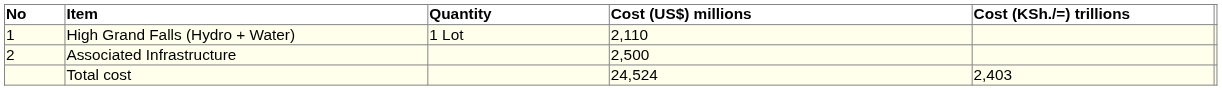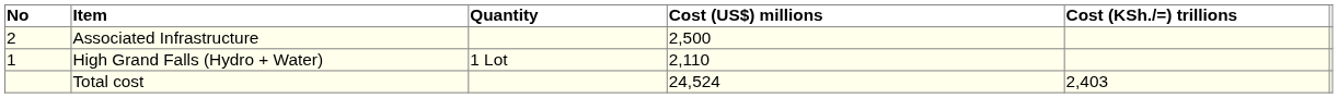rows swapped: High Grand Falls (Hydro + Water) <-> Associated Infrastructure
